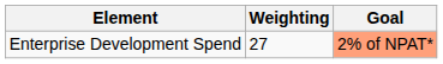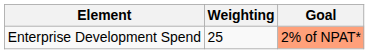Enterprise Development Spend | Weighting: 27 -> 25
